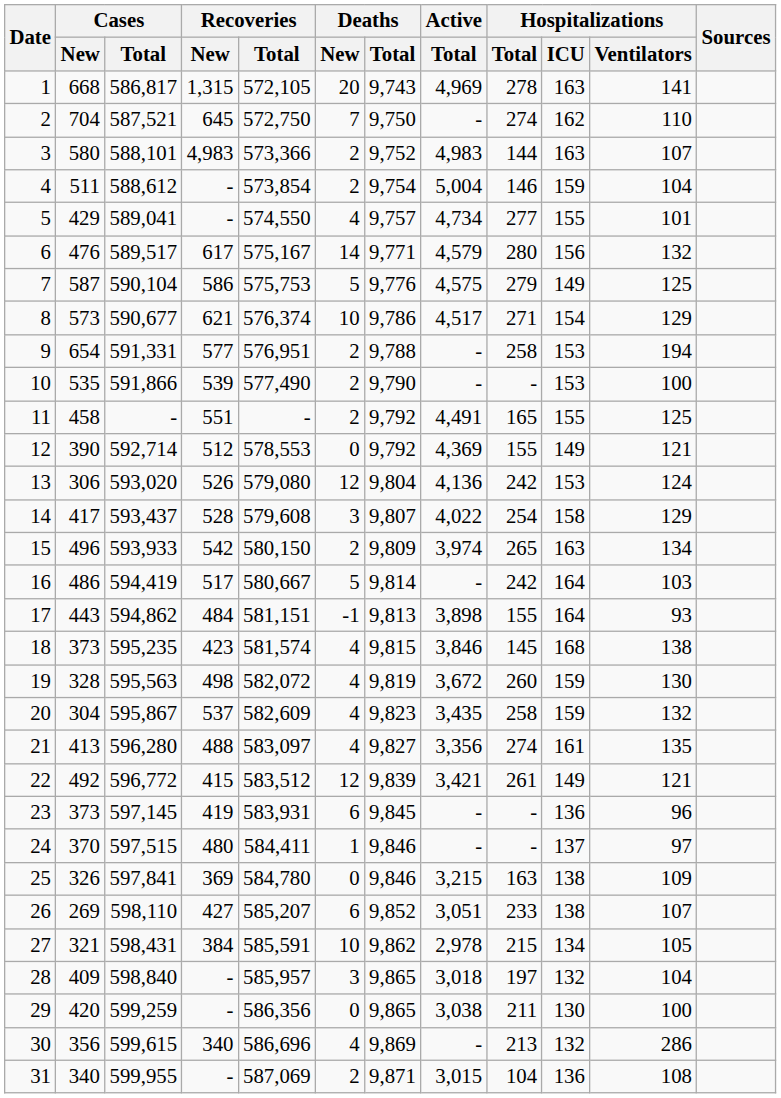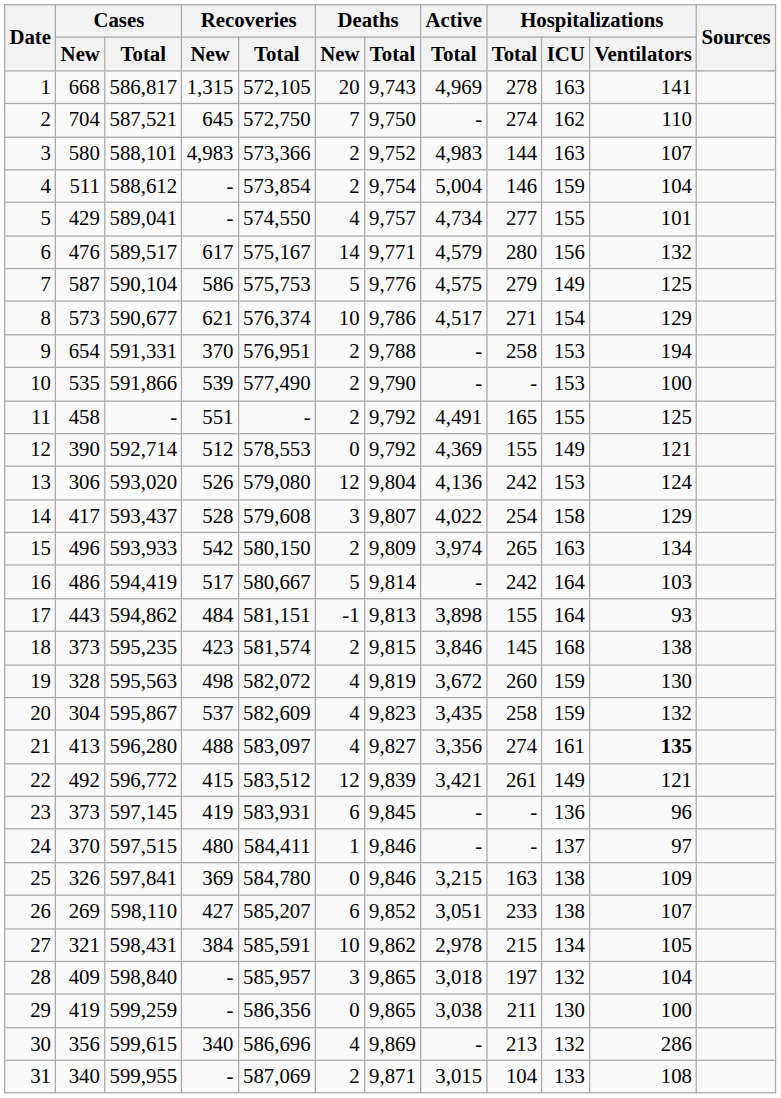9 | Recoveries / New: 577 -> 370
18 | Deaths / New: 4 -> 2
21 | Hospitalizations / Ventilators: normal -> bold
29 | Cases / New: 420 -> 419
31 | Hospitalizations / ICU: 136 -> 133
